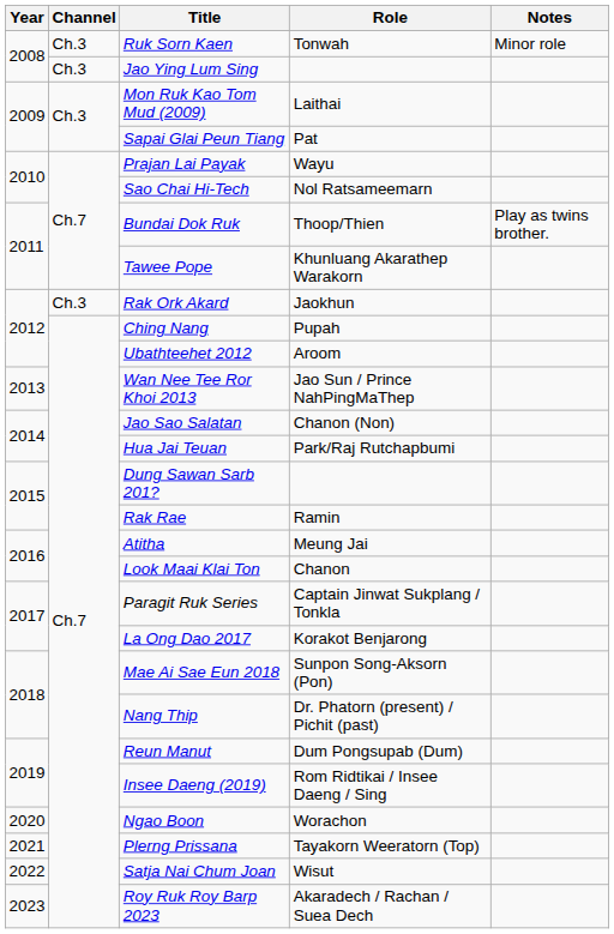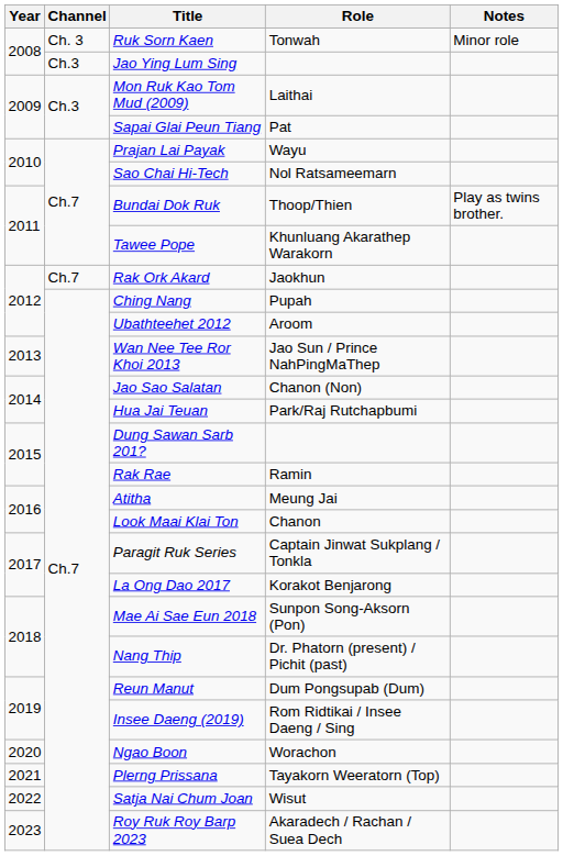Ruk Sorn Kaen | Channel: Ch.3 -> Ch. 3
Rak Ork Akard | Channel: Ch.3 -> Ch.7
